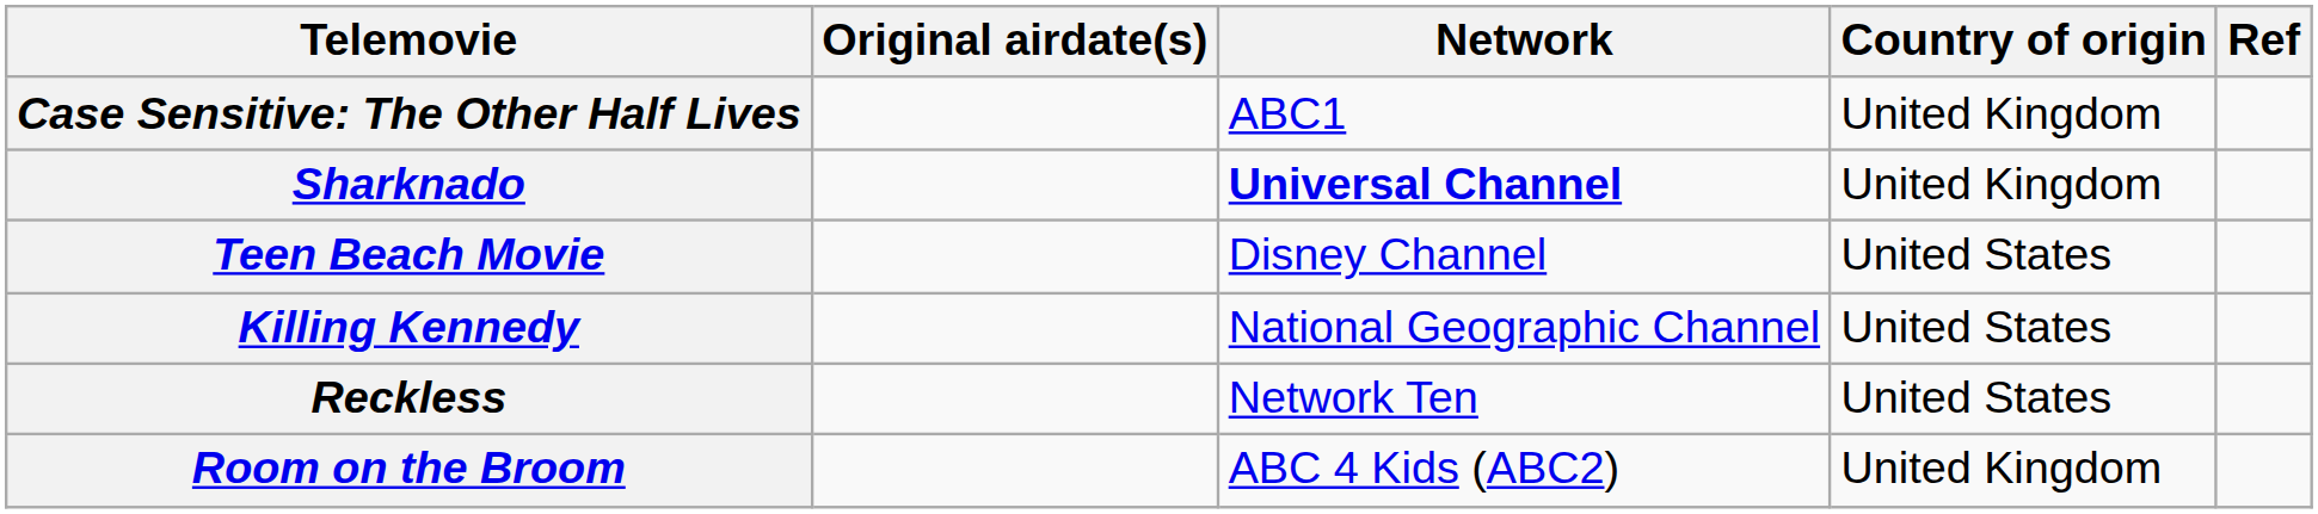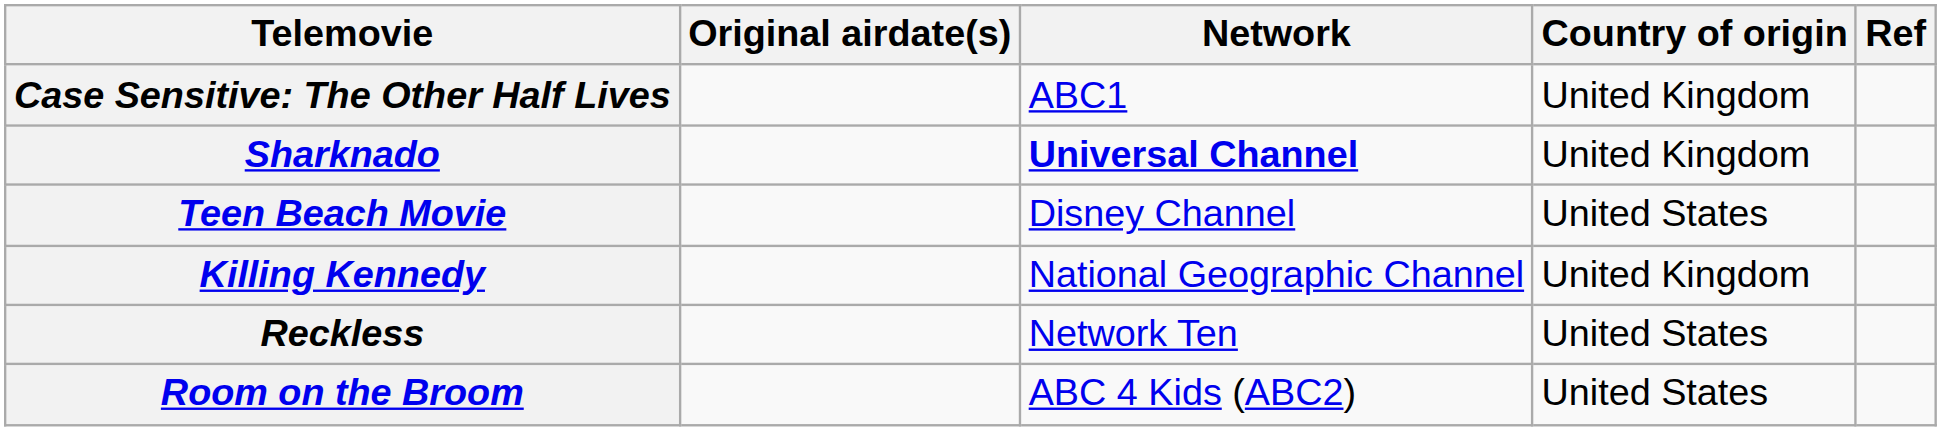Killing Kennedy | Country of origin: United States -> United Kingdom
Room on the Broom | Country of origin: United Kingdom -> United States
